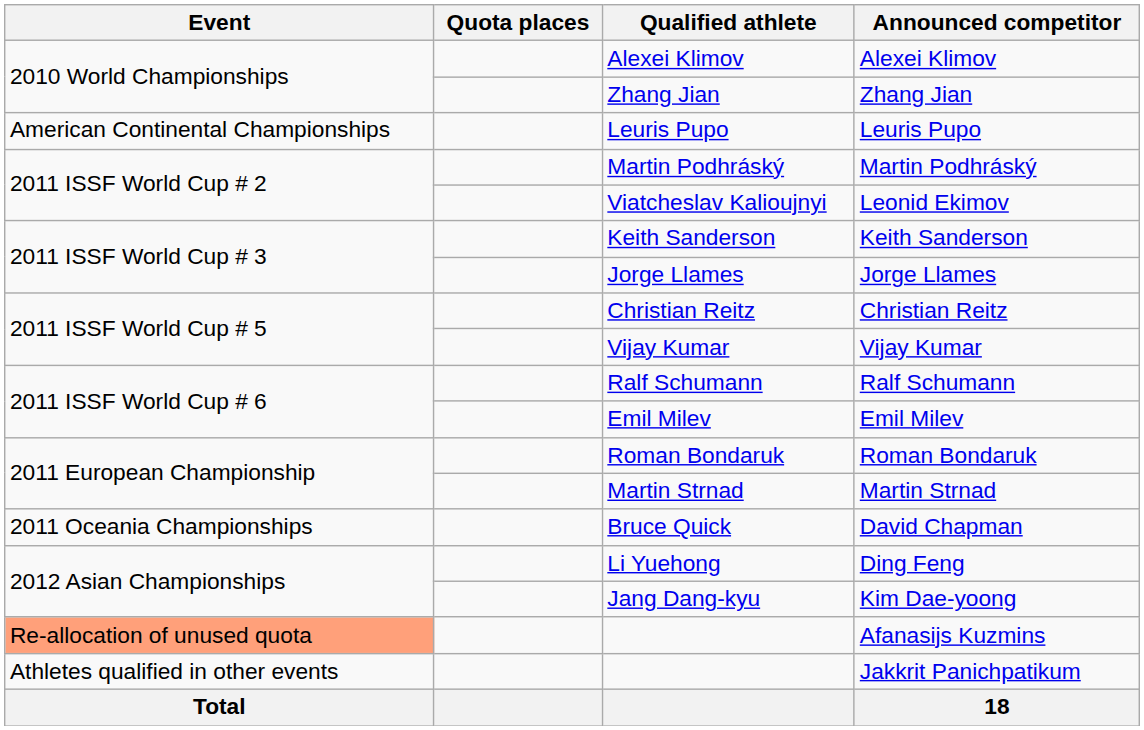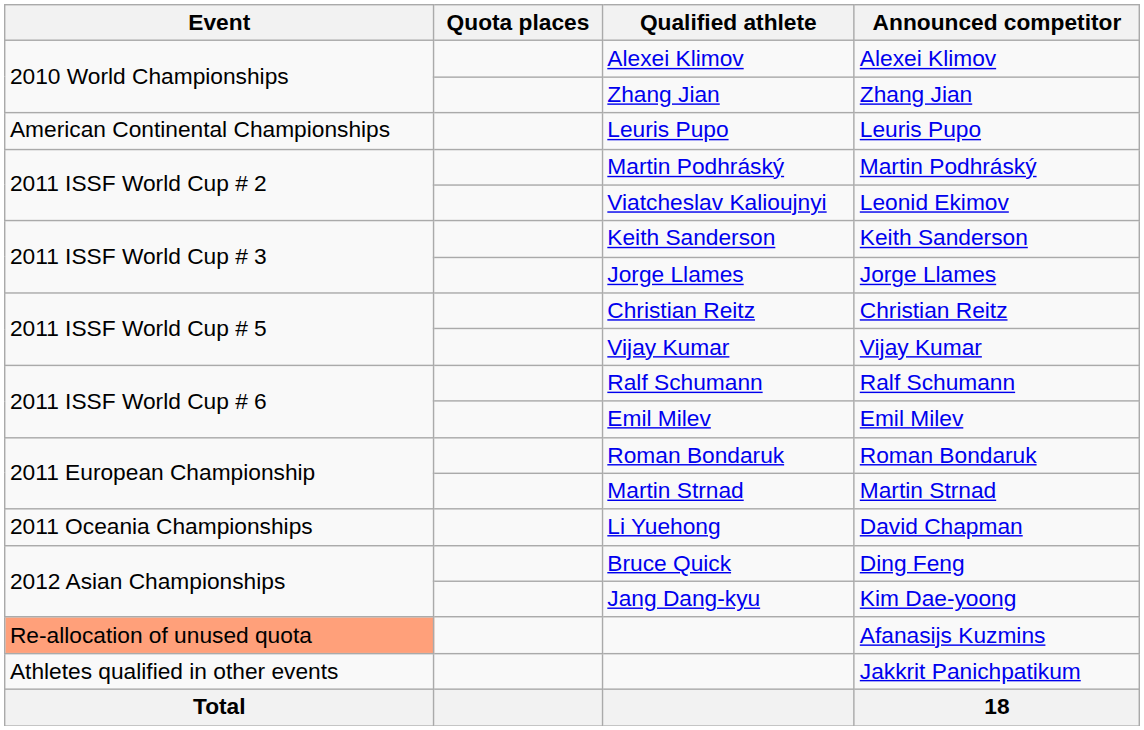David Chapman | Qualified athlete: Bruce Quick -> Li Yuehong
Ding Feng | Qualified athlete: Li Yuehong -> Bruce Quick
